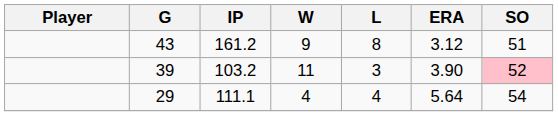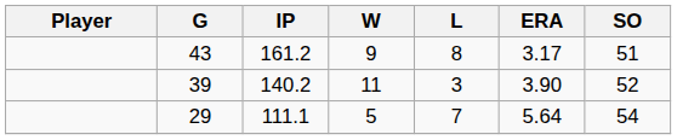43 | ERA: 3.12 -> 3.17
39 | IP: 103.2 -> 140.2
39 | SO: pink background -> no background
29 | W: 4 -> 5
29 | L: 4 -> 7
